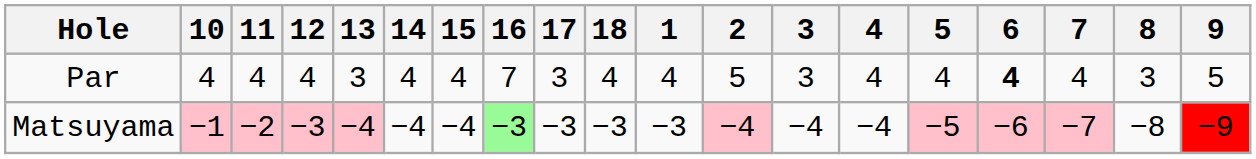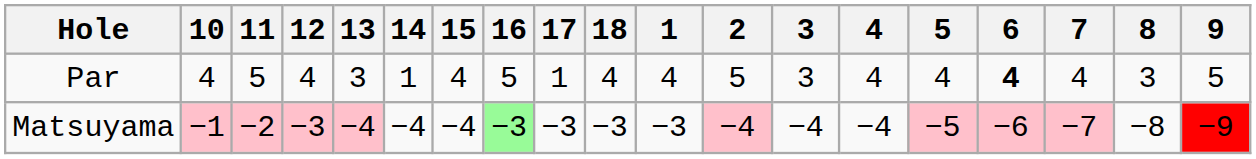Par | 11: 4 -> 5
Par | 14: 4 -> 1
Par | 16: 7 -> 5
Par | 17: 3 -> 1
